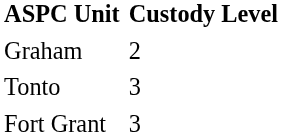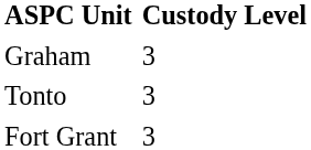Graham | Custody Level: 2 -> 3
